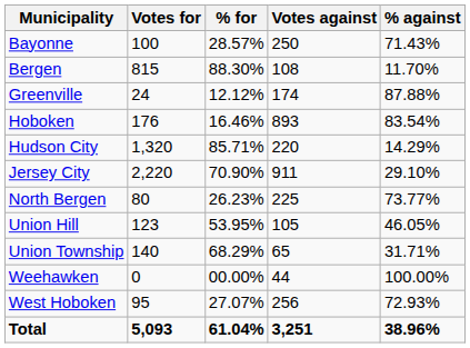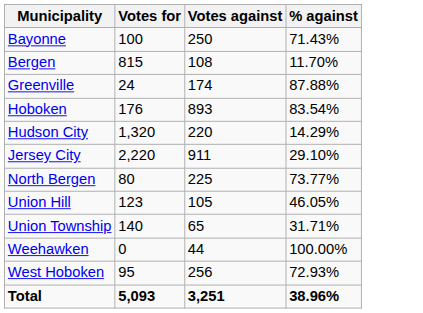- column: % for | 28.57% | 88.30% | 12.12% | 16.46% | 85.71% | 70.90% | 26.23% | 53.95% | 68.29% | 00.00% | 27.07% | 61.04%
